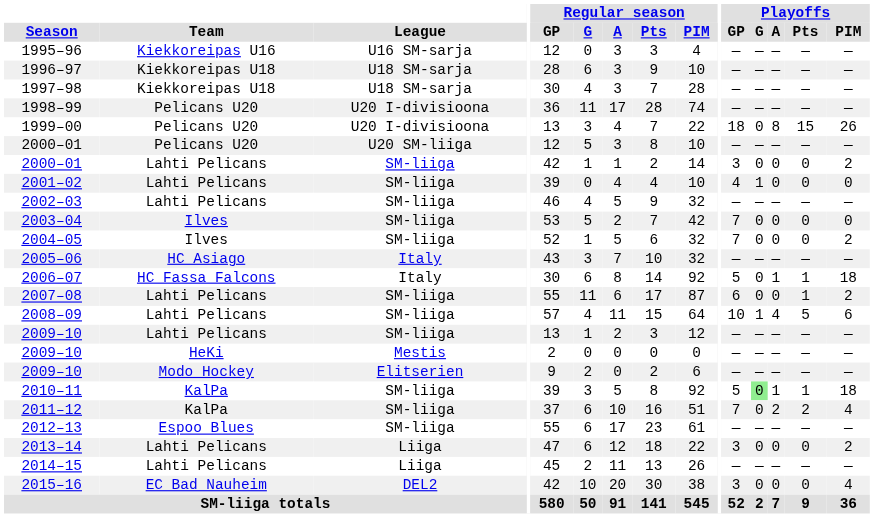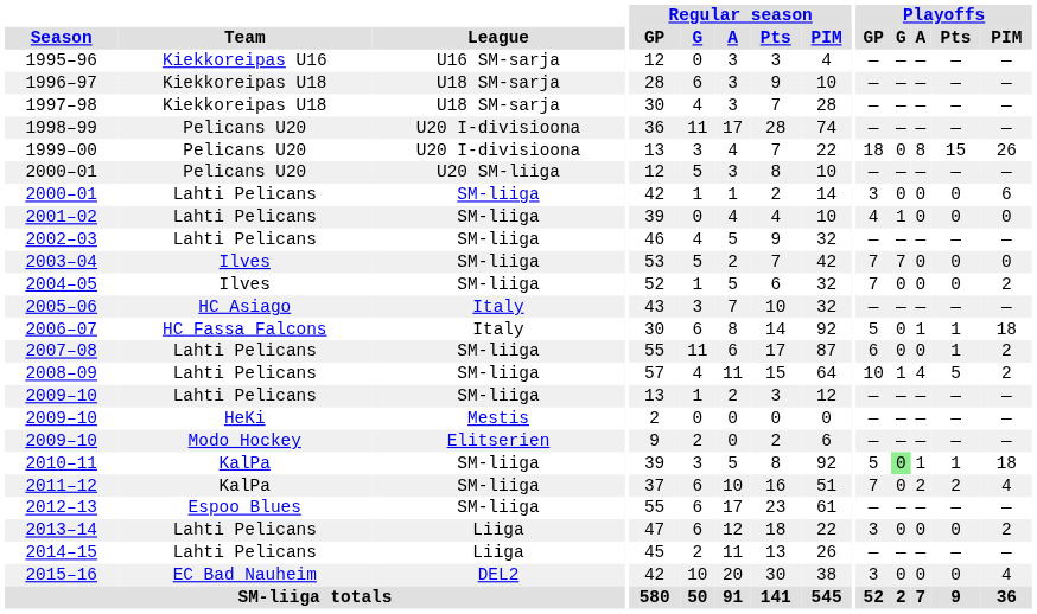2000–01 / Lahti Pelicans | Playoffs / PIM: 2 -> 6
2003–04 | Playoffs / G: 0 -> 7
2008–09 | Playoffs / PIM: 6 -> 2
